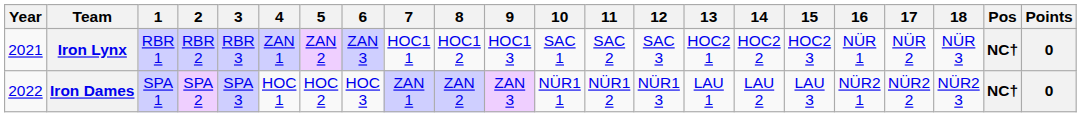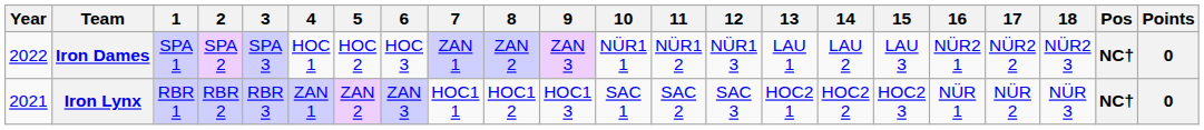rows swapped: Iron Lynx <-> Iron Dames
